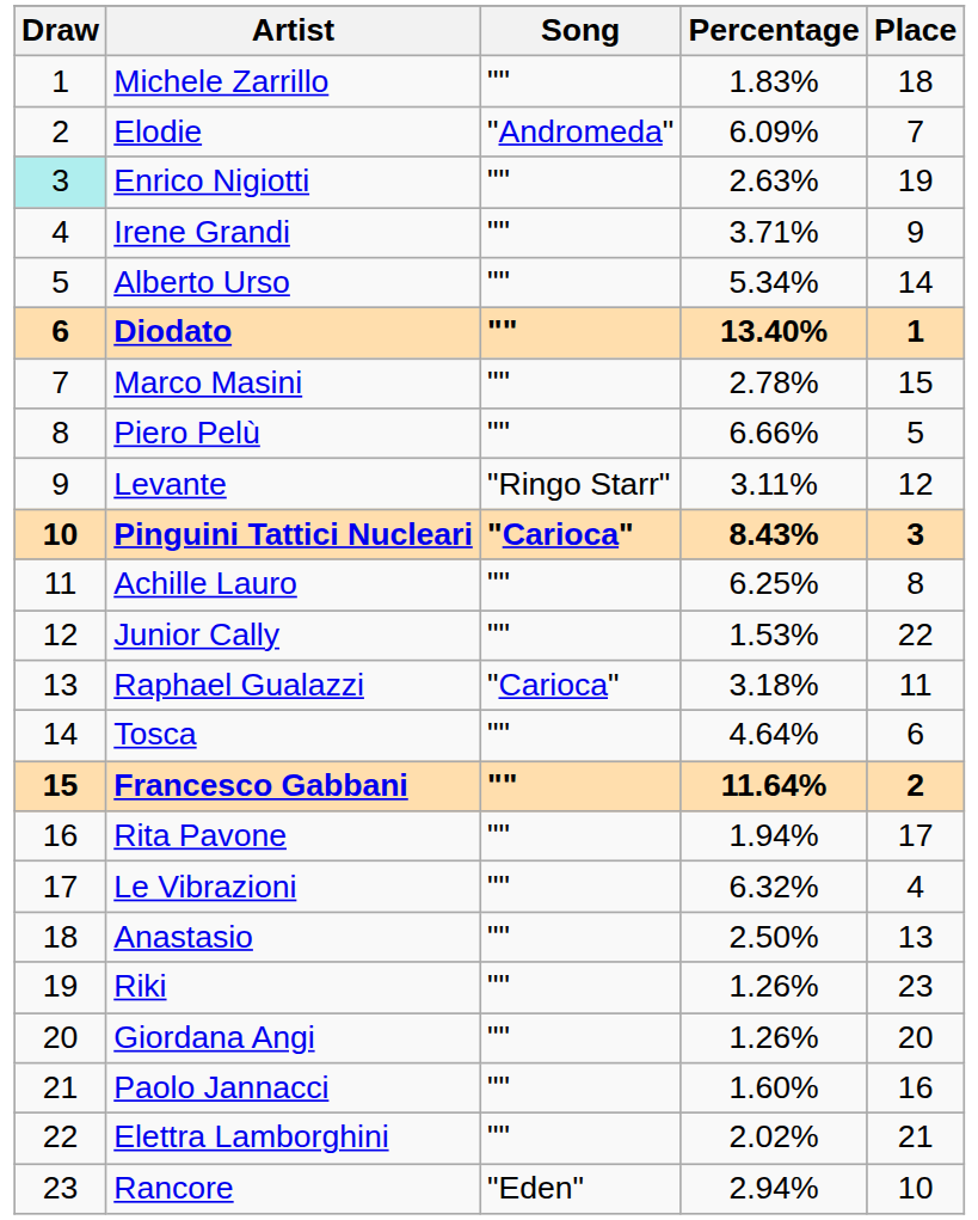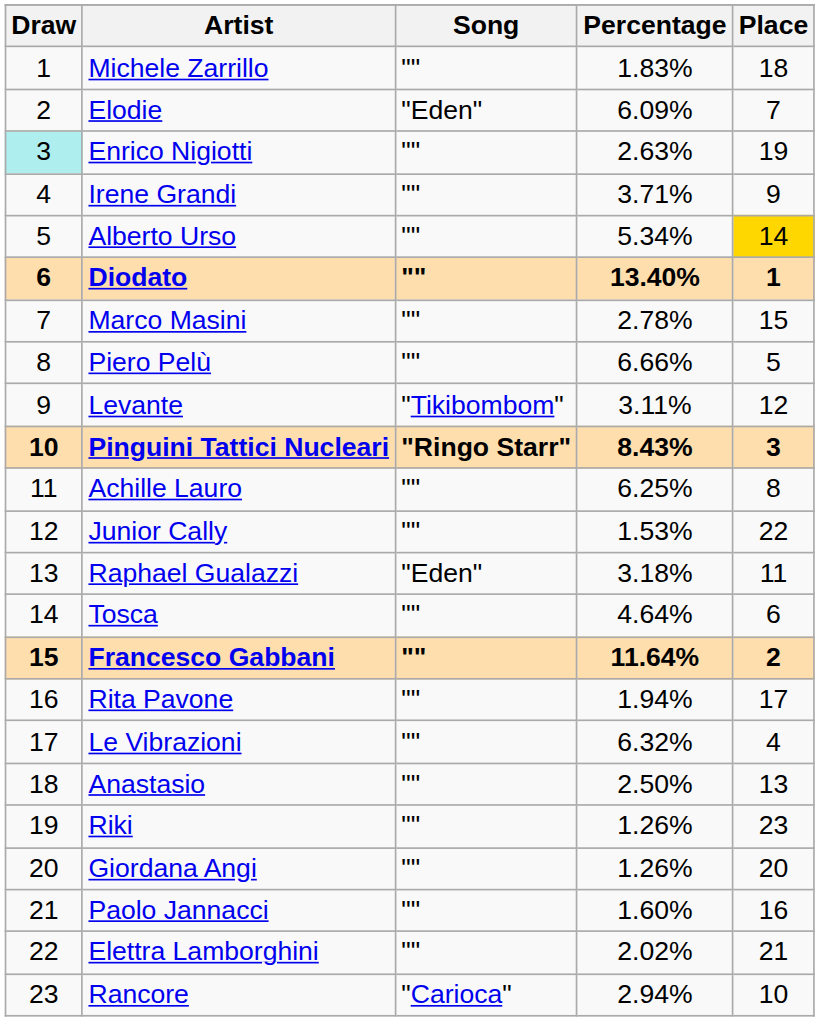Elodie | Song: "Andromeda" -> "Eden"
Alberto Urso | Place: no background -> gold background
Levante | Song: "Ringo Starr" -> "Tikibombom"
Pinguini Tattici Nucleari | Song: "Carioca" -> "Ringo Starr"
Raphael Gualazzi | Song: "Carioca" -> "Eden"
Rancore | Song: "Eden" -> "Carioca"
